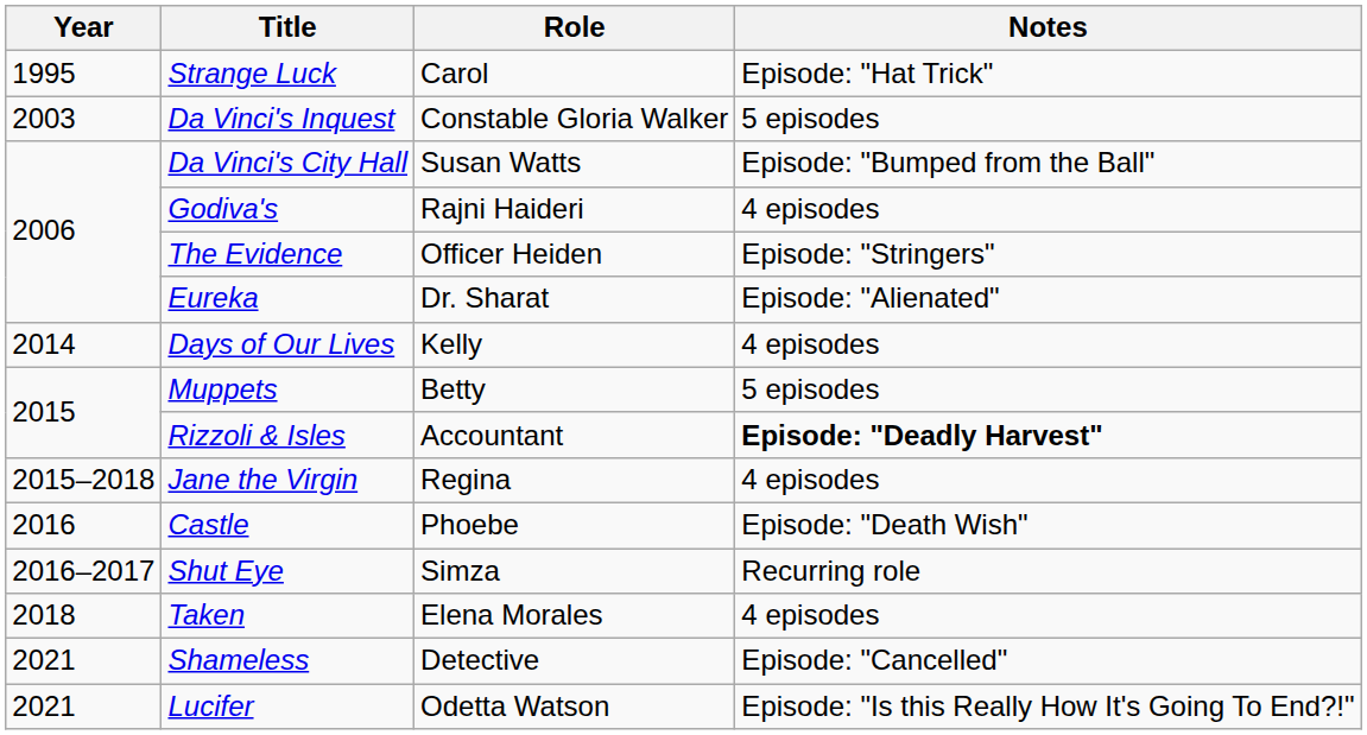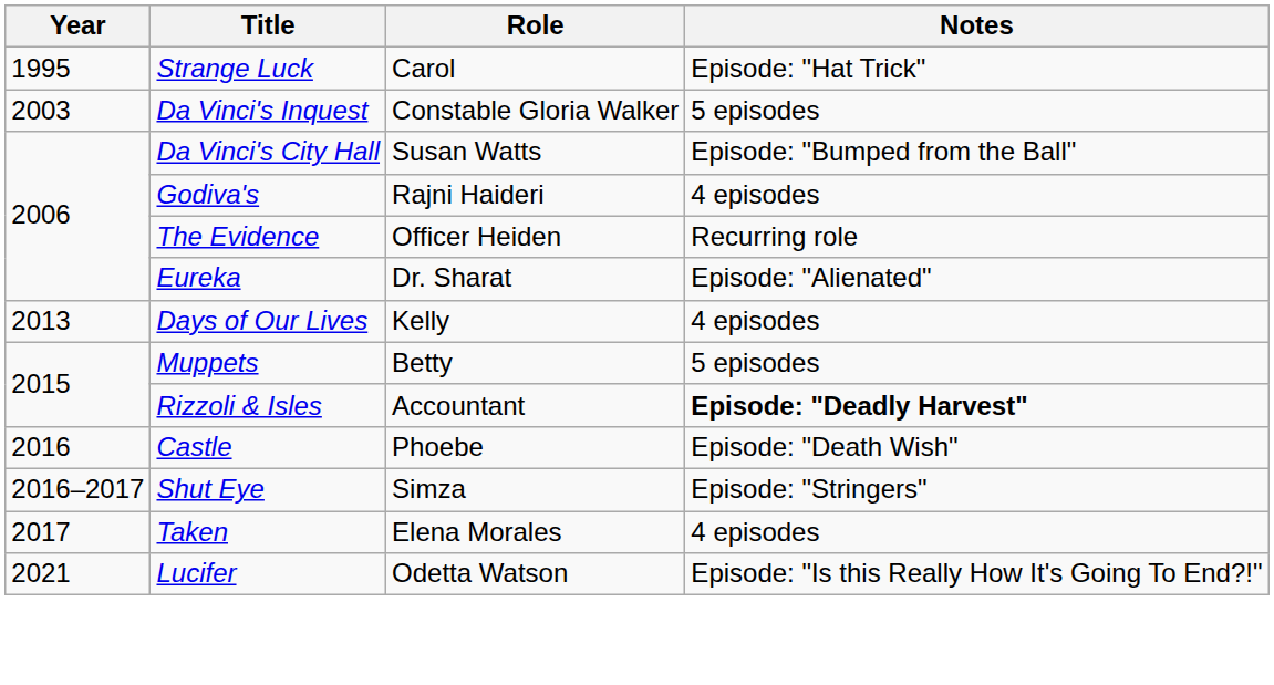The Evidence | Notes: Episode: "Stringers" -> Recurring role
Days of Our Lives | Year: 2014 -> 2013
- row: 2015–2018 | Jane the Virgin | Regina | 4 episodes
Shut Eye | Notes: Recurring role -> Episode: "Stringers"
Taken | Year: 2018 -> 2017
- row: 2021 | Shameless | Detective | Episode: "Cancelled"
